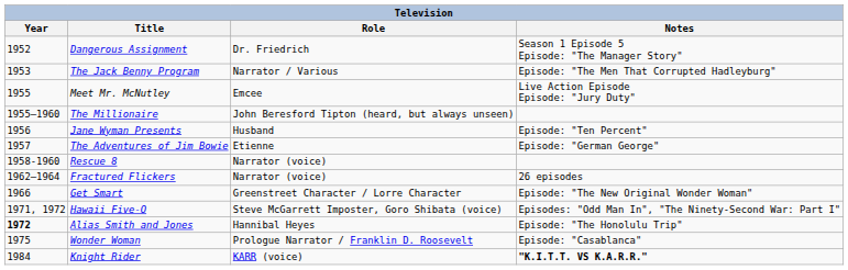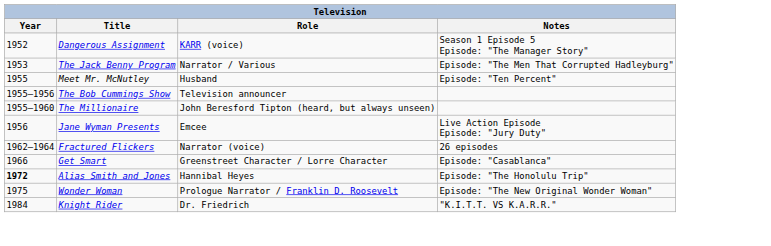Dangerous Assignment | Role: Dr. Friedrich -> KARR (voice)
Meet Mr. McNutley | Role: Emcee -> Husband
Meet Mr. McNutley | Notes: Live Action Episode Episode: "Jury Duty" -> Episode: "Ten Percent"
+ row: 1955–1956 | The Bob Cummings Show | Television announcer
Jane Wyman Presents | Role: Husband -> Emcee
Jane Wyman Presents | Notes: Episode: "Ten Percent" -> Live Action Episode Episode: "Jury Duty"
- row: 1957 | The Adventures of Jim Bowie | Etienne | Episode: "German George"
- row: 1958-1960 | Rescue 8 | Narrator (voice)
Get Smart | Notes: Episode: "The New Original Wonder Woman" -> Episode: "Casablanca"
- row: 1971, 1972 | Hawaii Five-O | Steve McGarrett Imposter, Goro Shibata (voice) | Episodes: "Odd Man In", "The Ninety-Second War: Part I"
Wonder Woman | Notes: Episode: "Casablanca" -> Episode: "The New Original Wonder Woman"
Knight Rider | Role: KARR (voice) -> Dr. Friedrich
Knight Rider | Notes: bold -> normal
